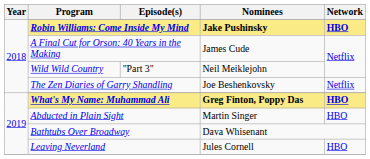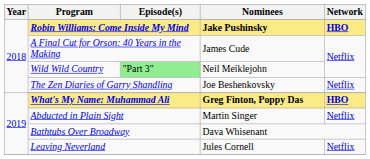Wild Wild Country | Episode(s): no background -> lightgreen background
Abducted in Plain Sight | Network: HBO -> Netflix
Leaving Neverland | Network: HBO -> Netflix
